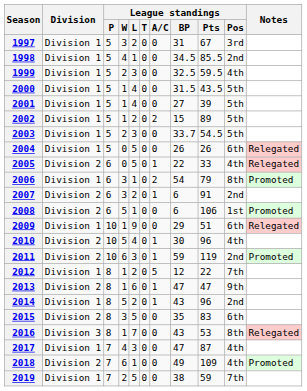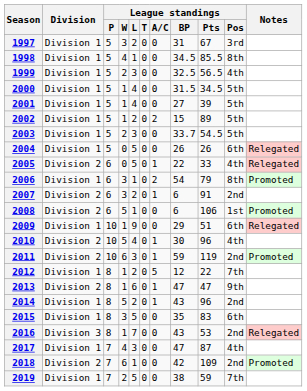1998 | League standings / Pos: 2nd -> 8th
1999 | League standings / Pts: 59.5 -> 56.5
2000 | League standings / Pts: 43.5 -> 34.5
2015 | Division: Division 2 -> Division 1
2016 | League standings / Pos: 8th -> 2nd
2018 | League standings / BP: 49 -> 42
2018 | League standings / Pos: 4th -> 2nd
